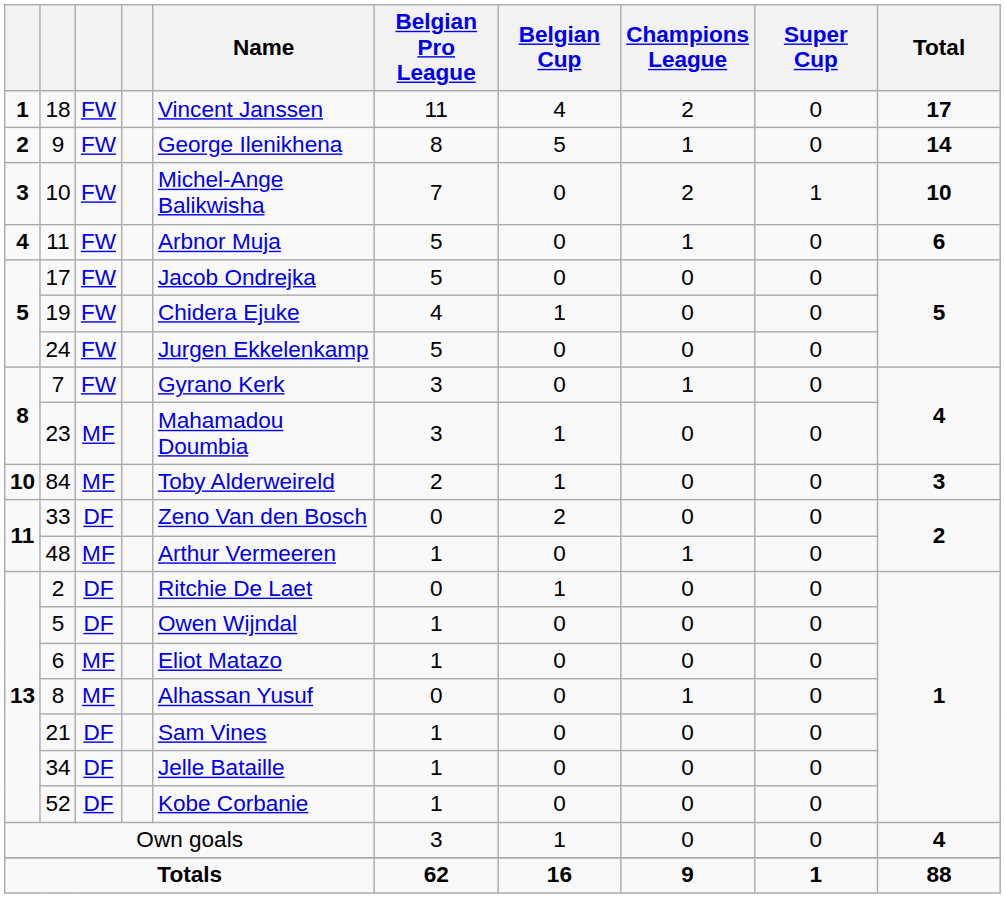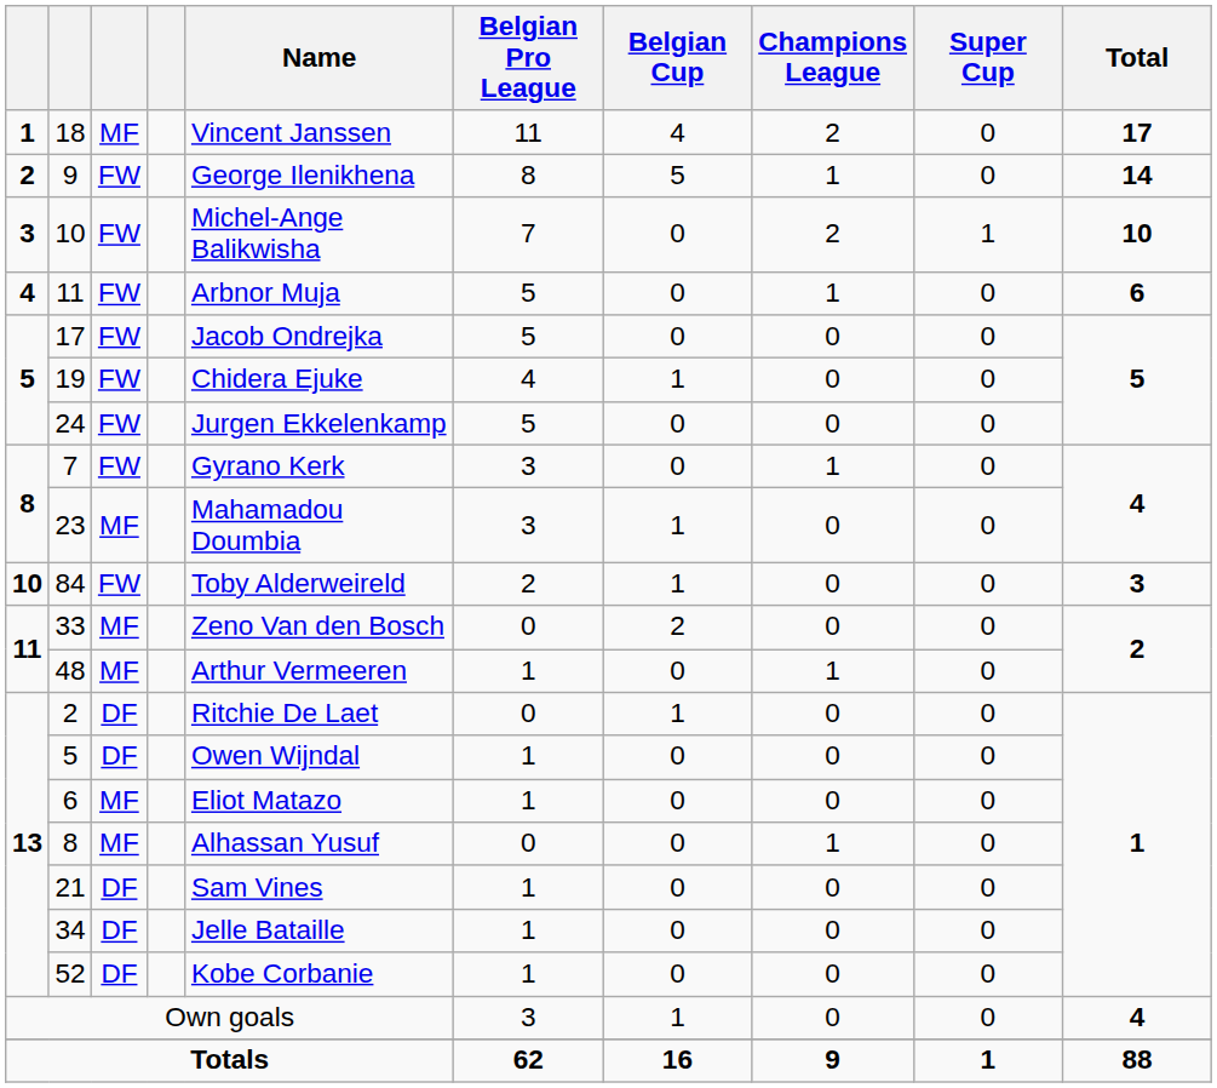18 | column 3: FW -> MF
84 | column 3: MF -> FW
33 | column 3: DF -> MF
